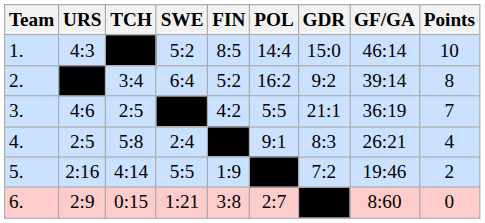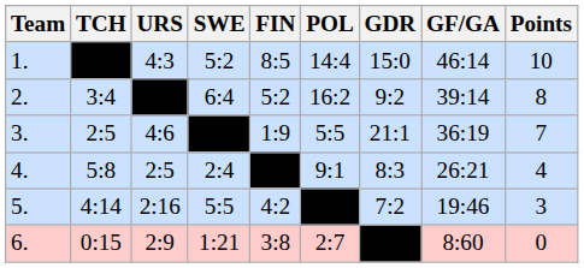columns swapped: TCH <-> URS
3. | FIN: 4:2 -> 1:9
5. | FIN: 1:9 -> 4:2
5. | Points: 2 -> 3
